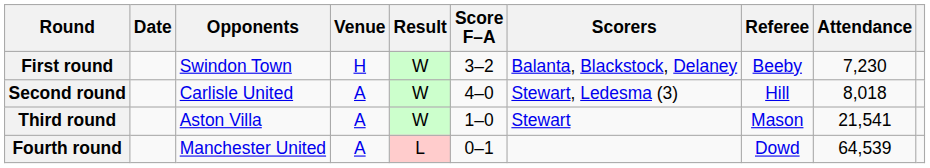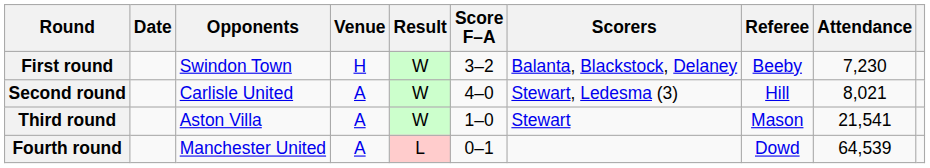Second round | Attendance: 8,018 -> 8,021
